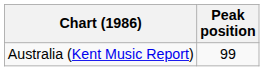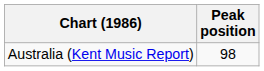Australia (Kent Music Report) | Peak position: 99 -> 98
